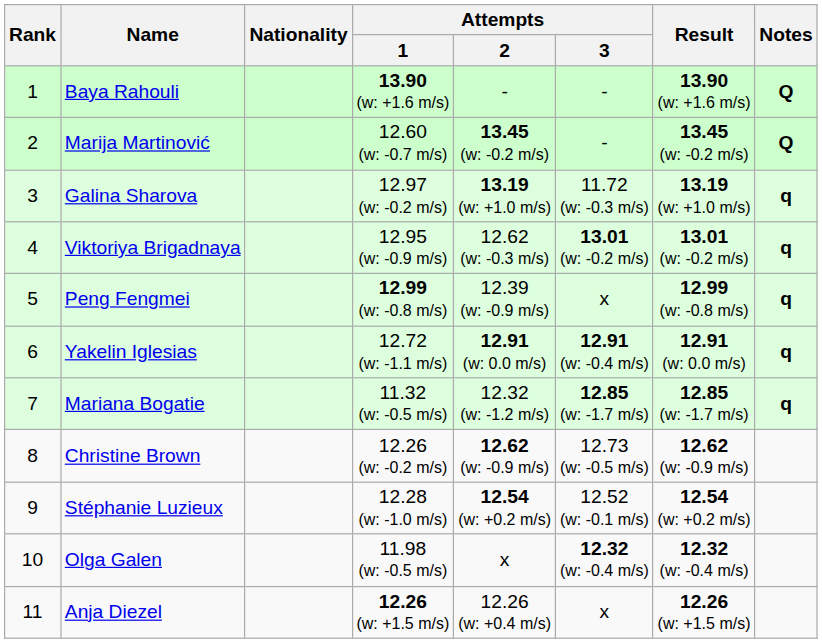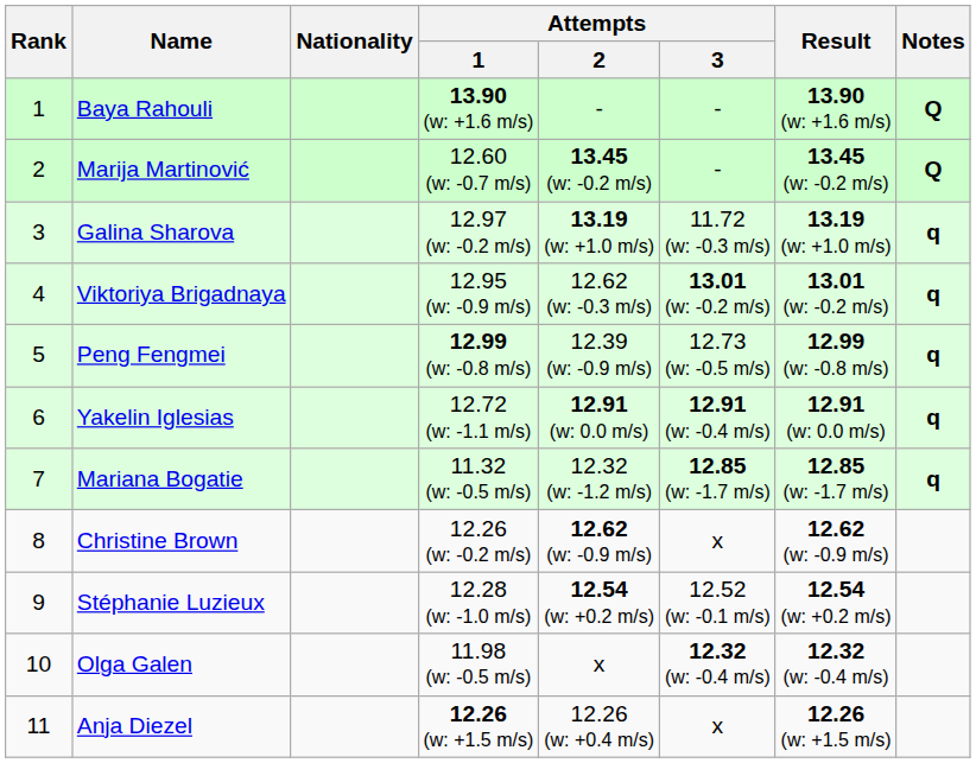Peng Fengmei | Attempts / 3: x -> 12.73 (w: -0.5 m/s)
Christine Brown | Attempts / 3: 12.73 (w: -0.5 m/s) -> x
